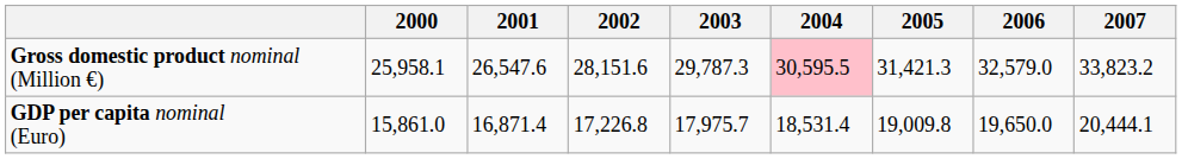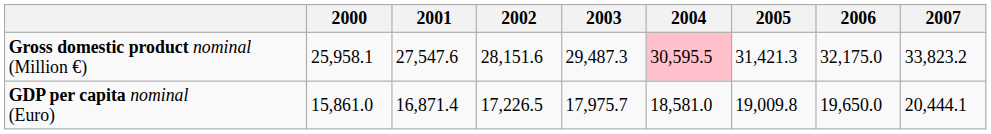Gross domestic product nominal (Million €) | 2001: 26,547.6 -> 27,547.6
Gross domestic product nominal (Million €) | 2003: 29,787.3 -> 29,487.3
Gross domestic product nominal (Million €) | 2006: 32,579.0 -> 32,175.0
GDP per capita nominal (Euro) | 2002: 17,226.8 -> 17,226.5
GDP per capita nominal (Euro) | 2004: 18,531.4 -> 18,581.0
